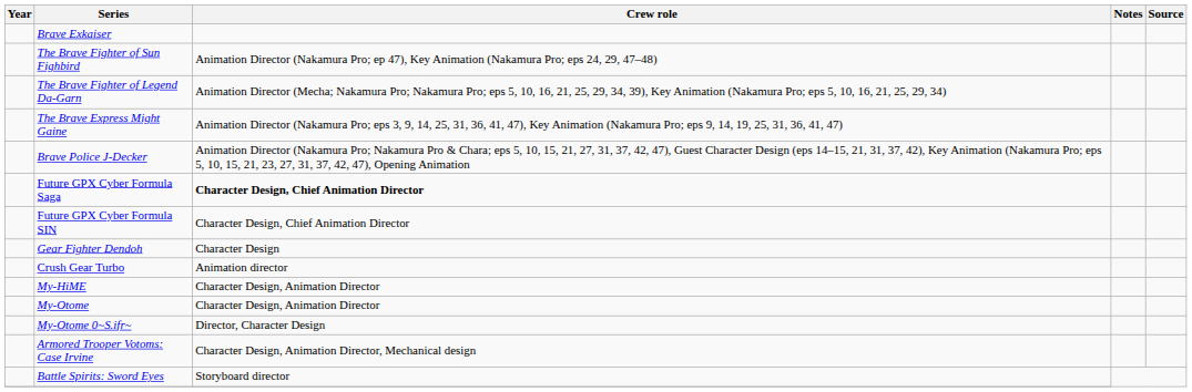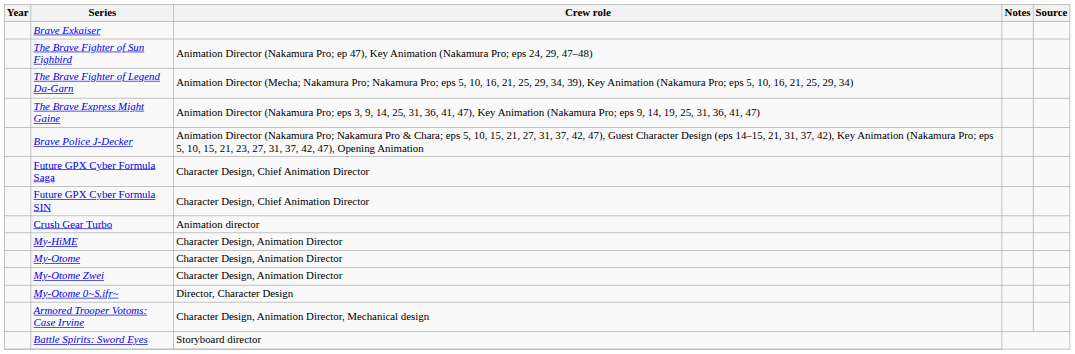Future GPX Cyber Formula Saga | Crew role: bold -> normal
- row: Gear Fighter Dendoh | Character Design
+ row: My-Otome Zwei | Character Design, Animation Director
